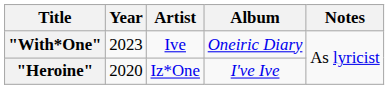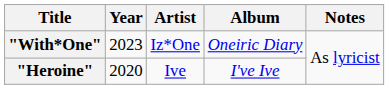"With*One" | Artist: Ive -> Iz*One
"Heroine" | Artist: Iz*One -> Ive
